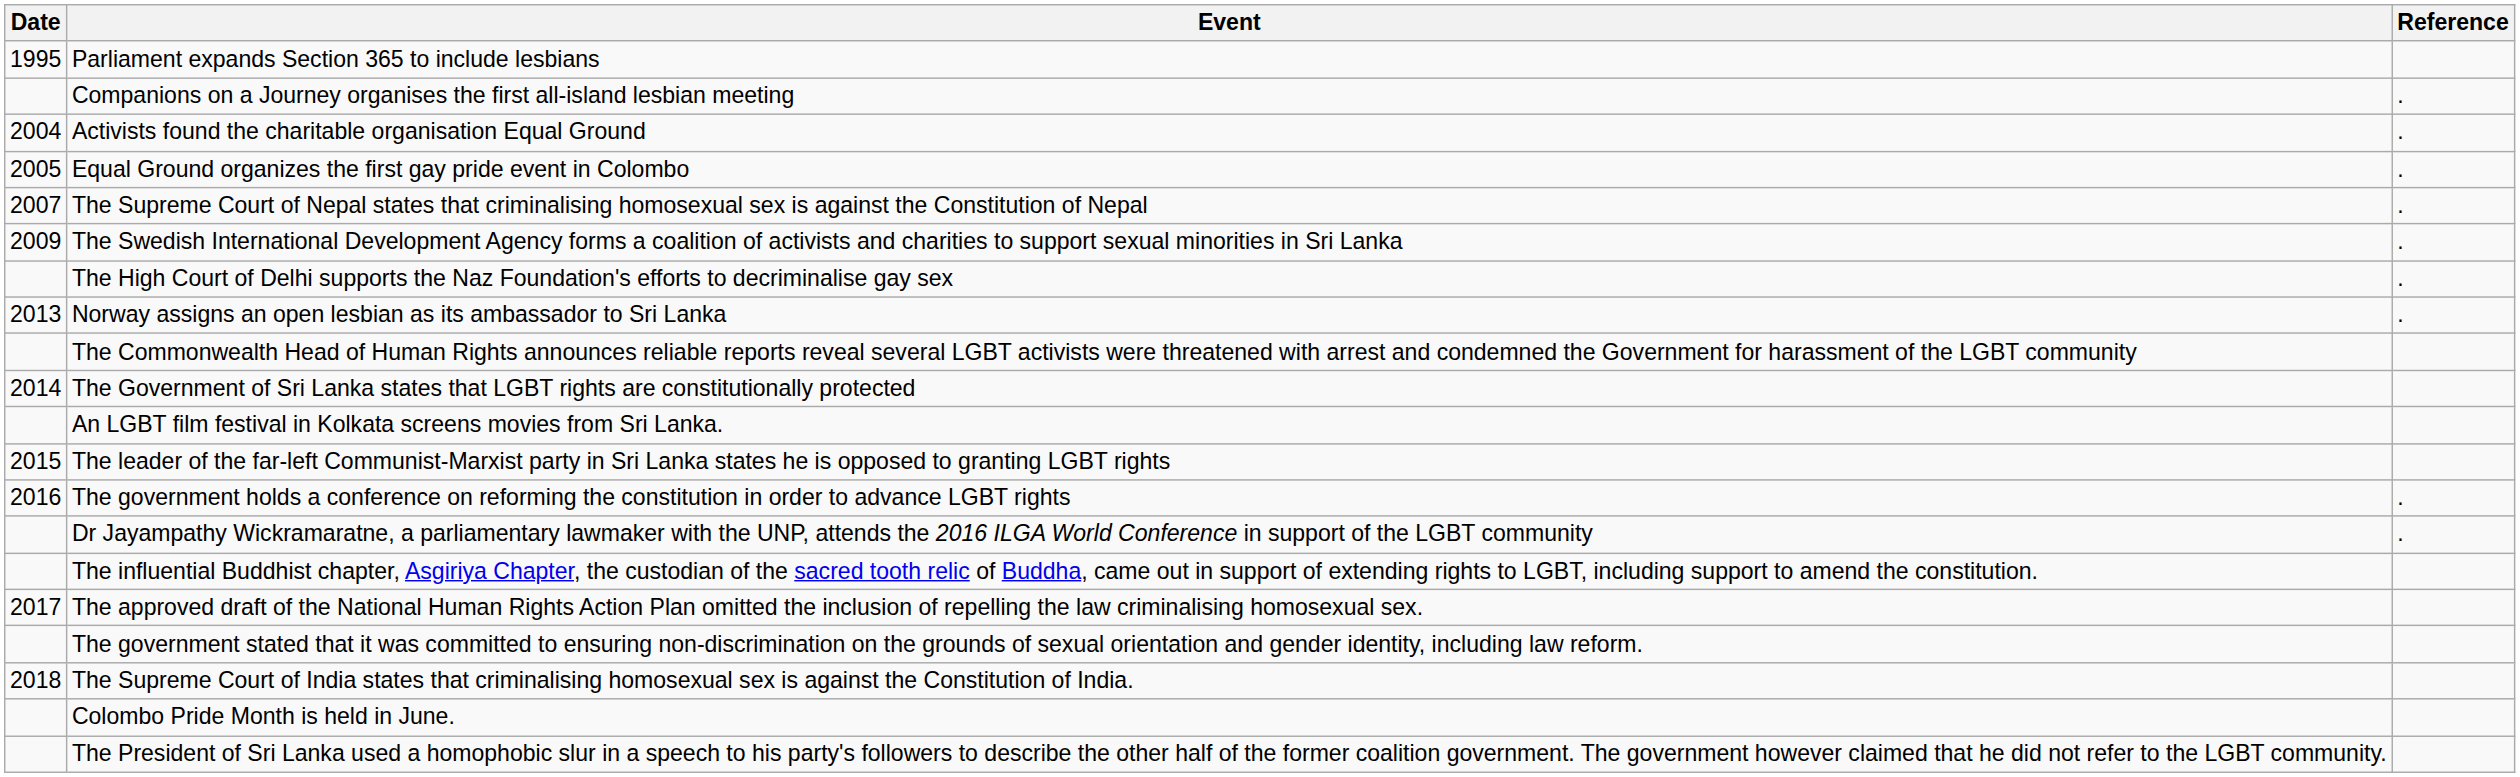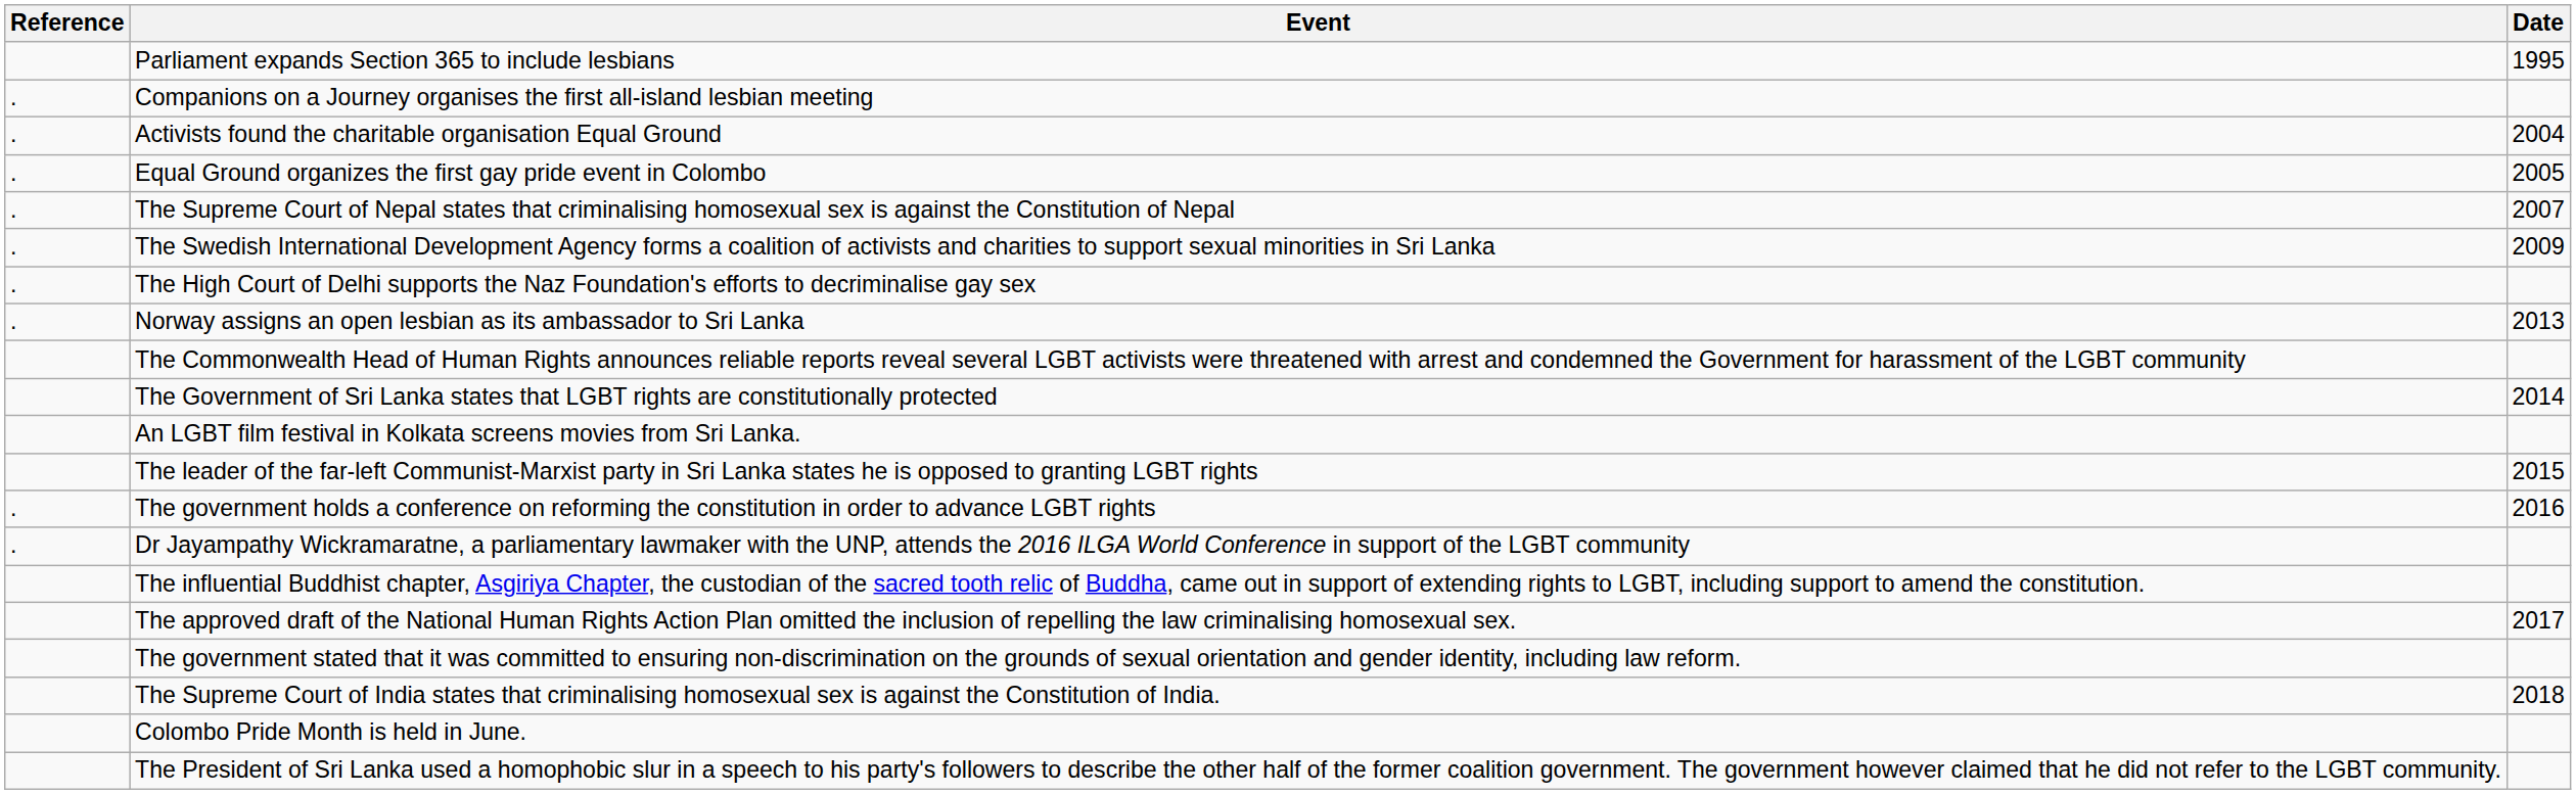columns swapped: Date <-> Reference
